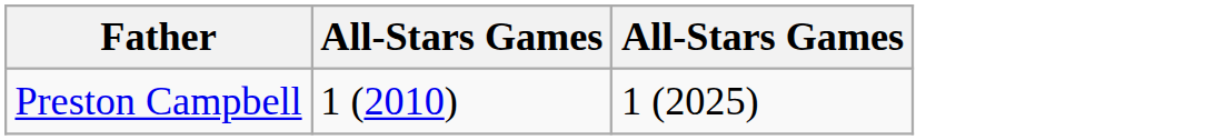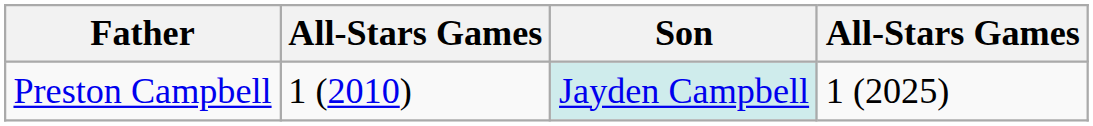+ column: Son | Jayden Campbell
